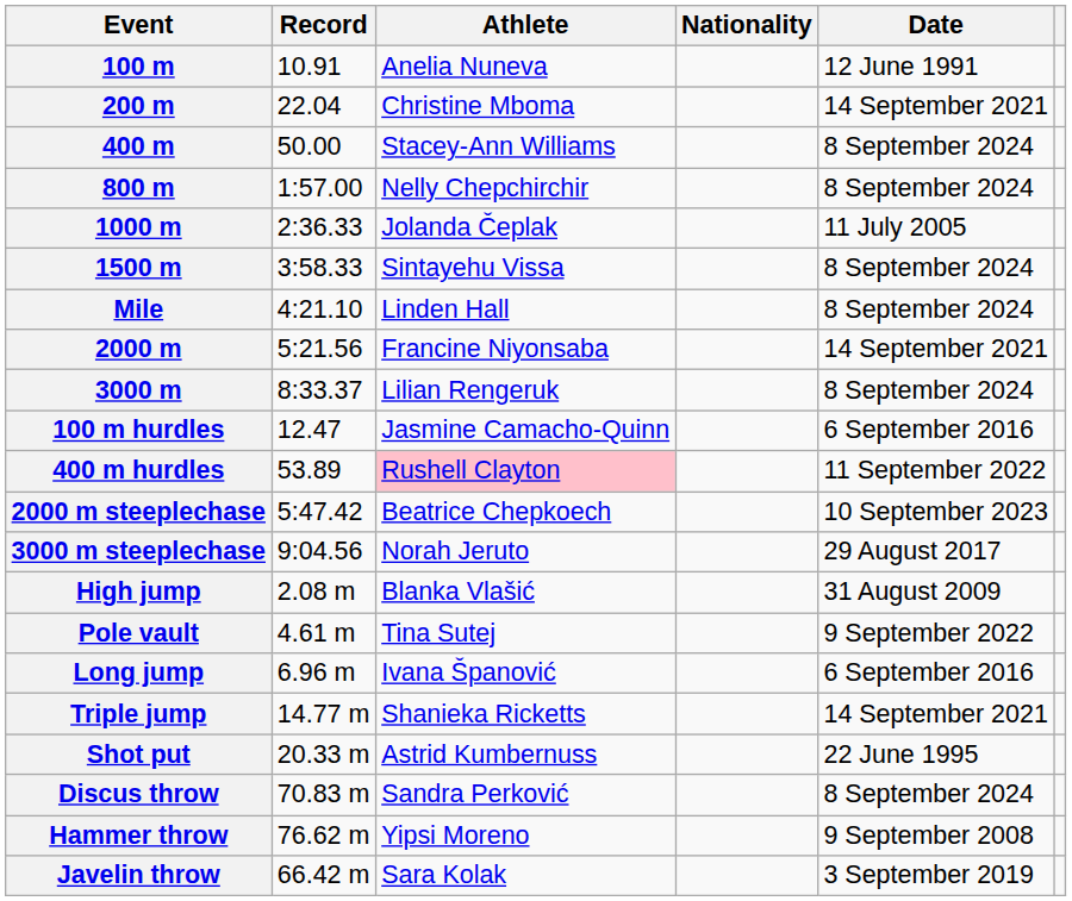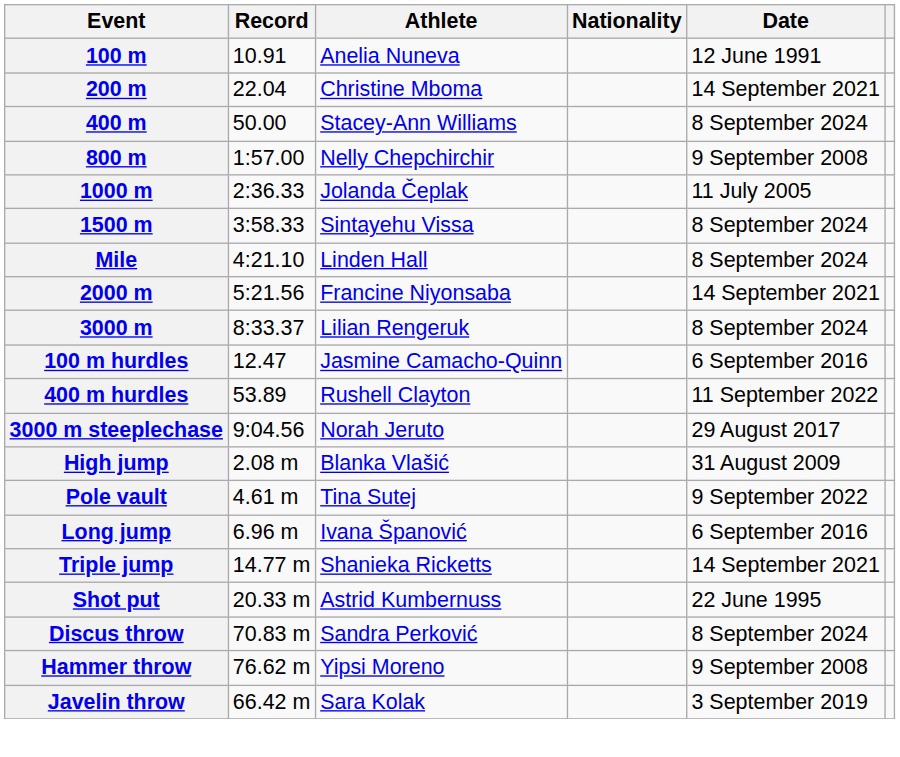800 m | Date: 8 September 2024 -> 9 September 2008
400 m hurdles | Athlete: pink background -> no background
- row: 2000 m steeplechase | 5:47.42 | Beatrice Chepkoech | 10 September 2023
